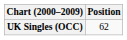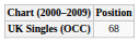UK Singles (OCC) | Position: 62 -> 68
